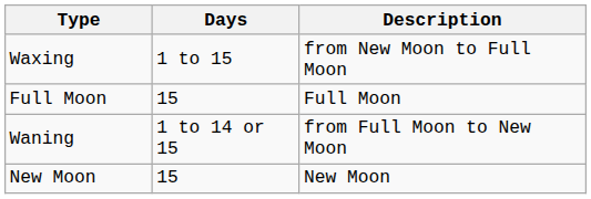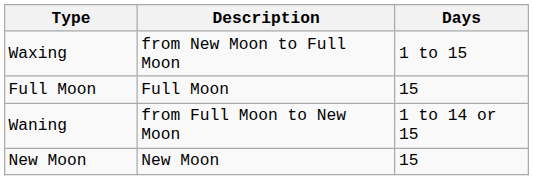columns swapped: Days <-> Description
